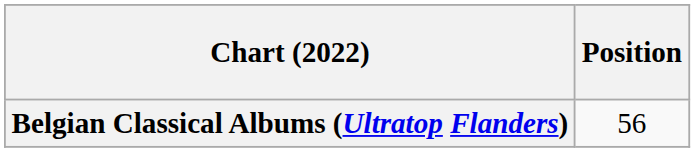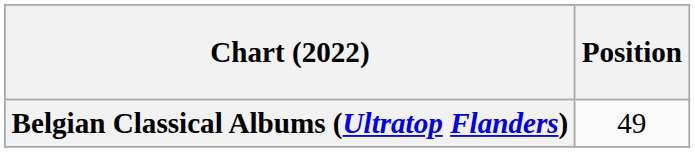Belgian Classical Albums (Ultratop Flanders) | Position: 56 -> 49
